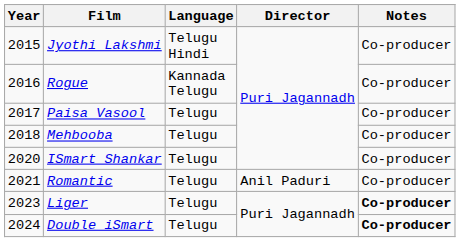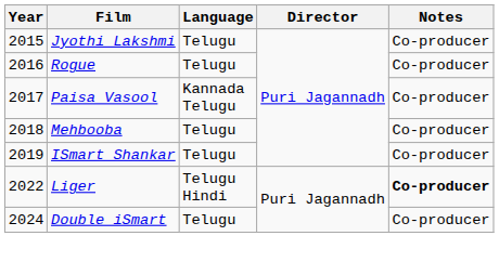Jyothi Lakshmi | Language: Telugu Hindi -> Telugu
Rogue | Language: Kannada Telugu -> Telugu
Paisa Vasool | Language: Telugu -> Kannada Telugu
ISmart Shankar | Year: 2020 -> 2019
- row: 2021 | Romantic | Telugu | Anil Paduri | Co-producer
Liger | Year: 2023 -> 2022
Liger | Language: Telugu -> Telugu Hindi
Double iSmart | Notes: bold -> normal
